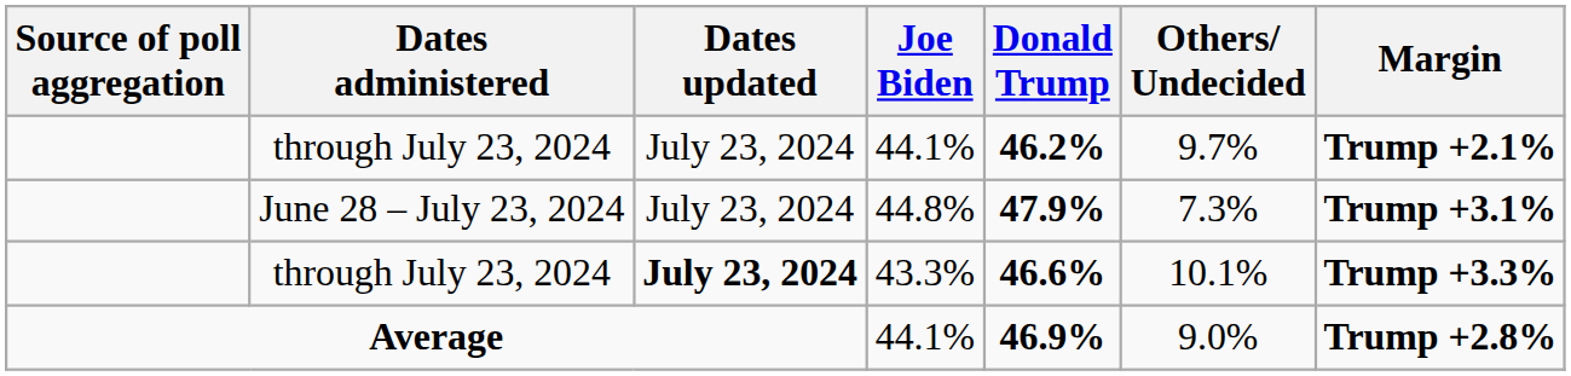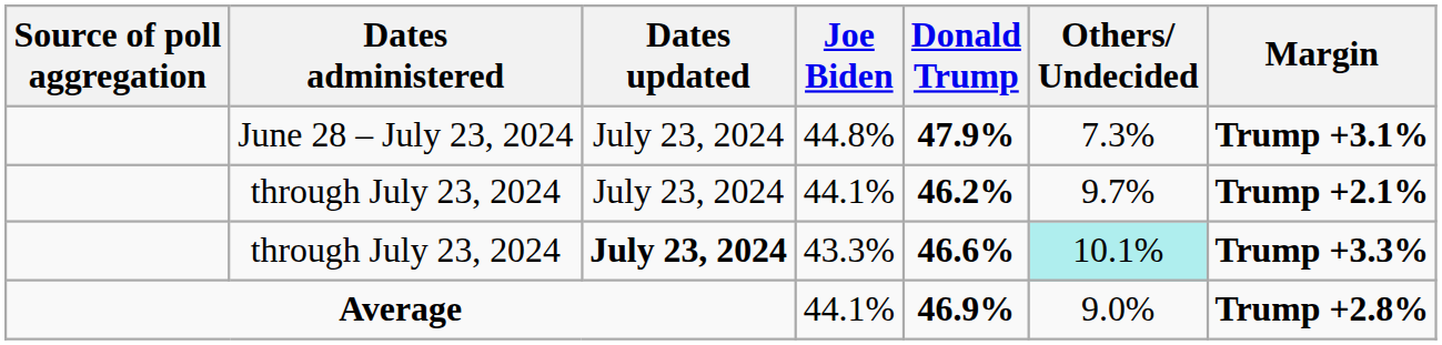rows swapped: June 28 – July 23, 2024 <-> through July 23, 2024 / 44.1%
through July 23, 2024 / 43.3% | Others/ Undecided: no background -> paleturquoise background
